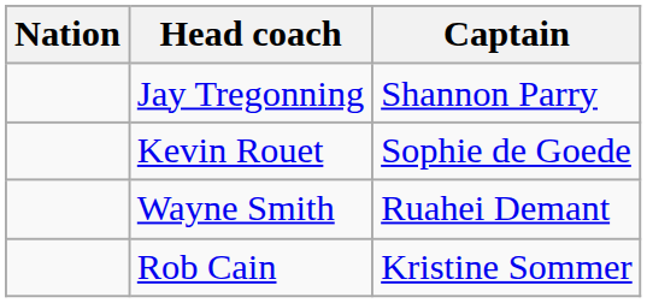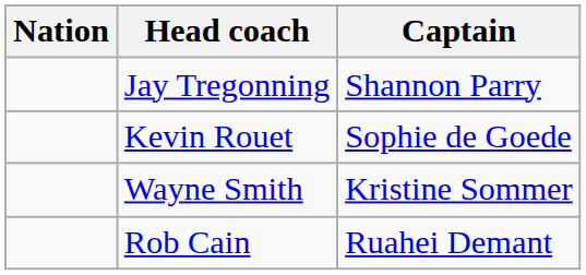Wayne Smith | Captain: Ruahei Demant -> Kristine Sommer
Rob Cain | Captain: Kristine Sommer -> Ruahei Demant
